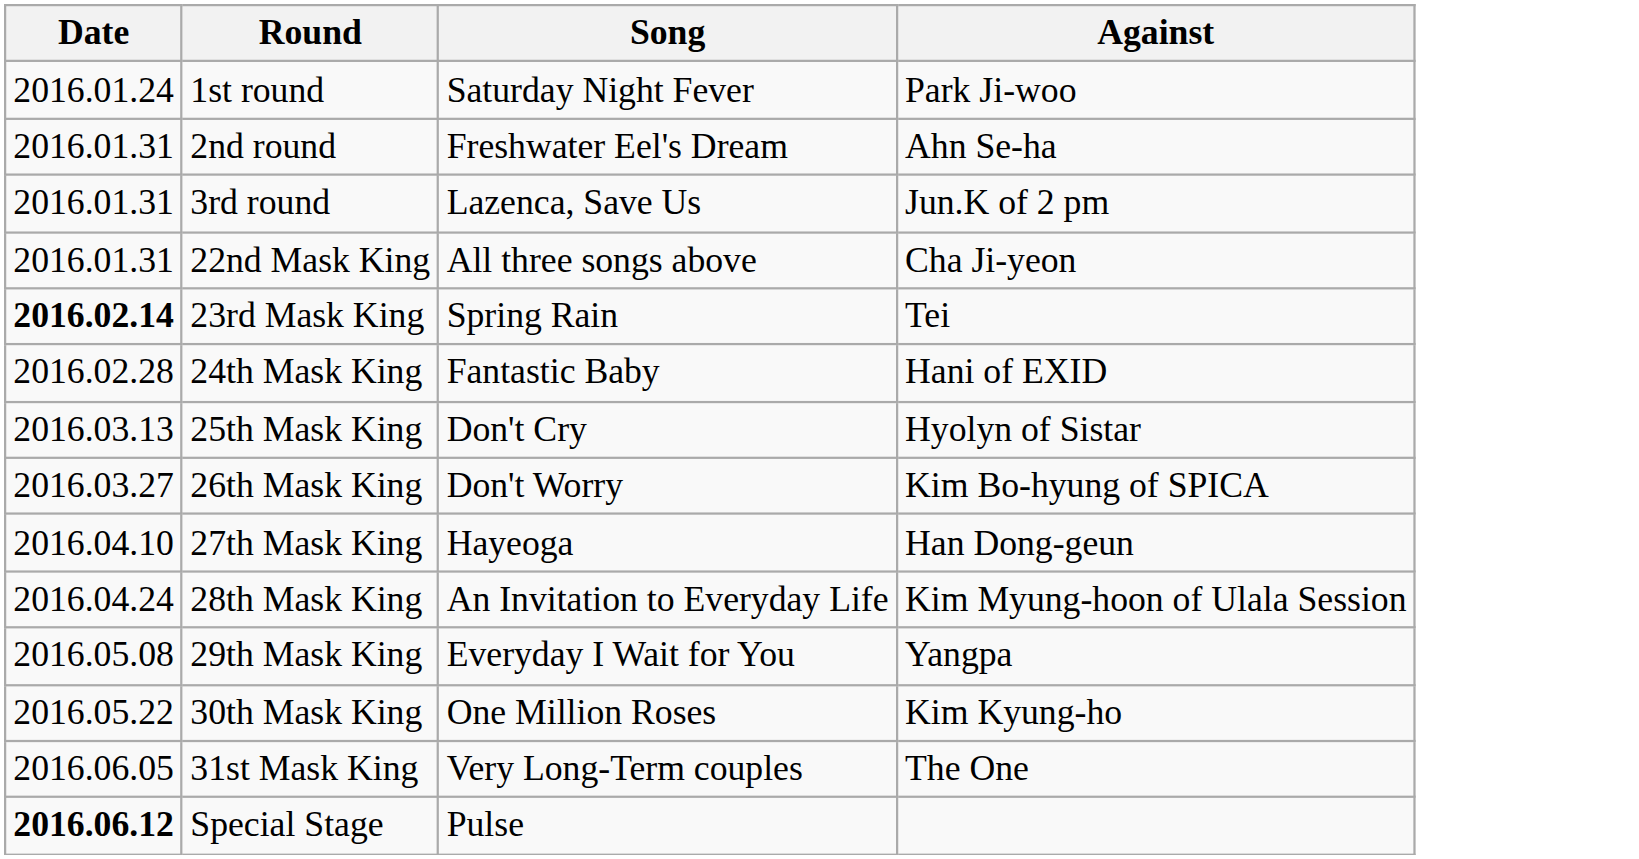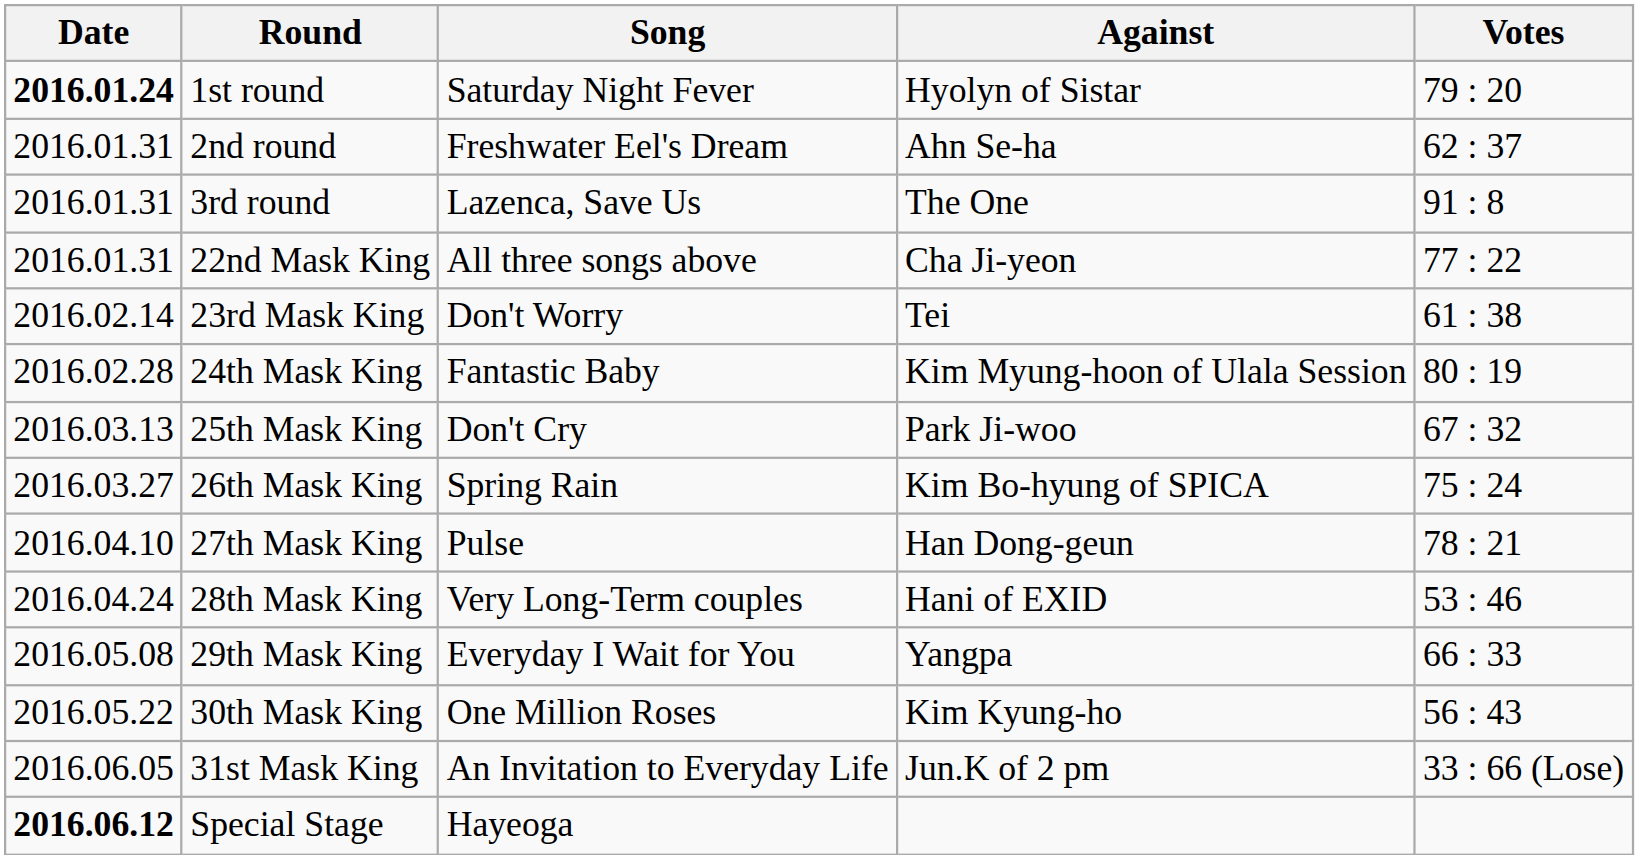+ column: Votes | 79 : 20 | 62 : 37 | 91 : 8 | 77 : 22 | 61 : 38 | 80 : 19 | 67 : 32 | 75 : 24 | 78 : 21 | 53 : 46 | 66 : 33 | 56 : 43 | 33 : 66 (Lose)
1st round | Date: normal -> bold
1st round | Against: Park Ji-woo -> Hyolyn of Sistar
3rd round | Against: Jun.K of 2 pm -> The One
23rd Mask King | Date: bold -> normal
23rd Mask King | Song: Spring Rain -> Don't Worry
24th Mask King | Against: Hani of EXID -> Kim Myung-hoon of Ulala Session
25th Mask King | Against: Hyolyn of Sistar -> Park Ji-woo
26th Mask King | Song: Don't Worry -> Spring Rain
27th Mask King | Song: Hayeoga -> Pulse
28th Mask King | Song: An Invitation to Everyday Life -> Very Long-Term couples
28th Mask King | Against: Kim Myung-hoon of Ulala Session -> Hani of EXID
31st Mask King | Song: Very Long-Term couples -> An Invitation to Everyday Life
31st Mask King | Against: The One -> Jun.K of 2 pm
Special Stage | Song: Pulse -> Hayeoga
